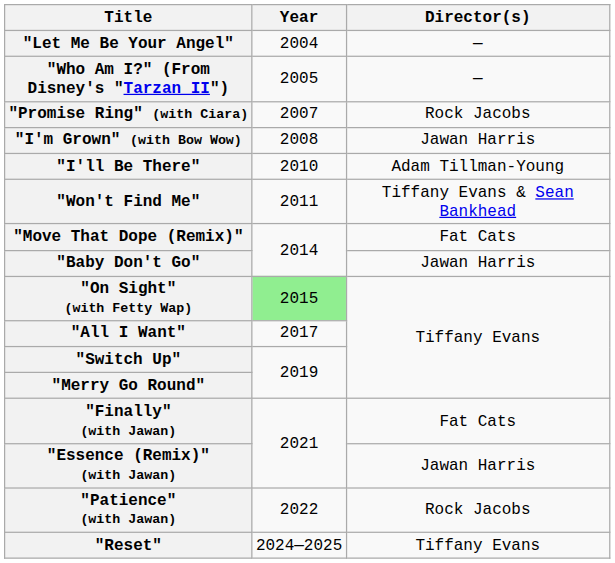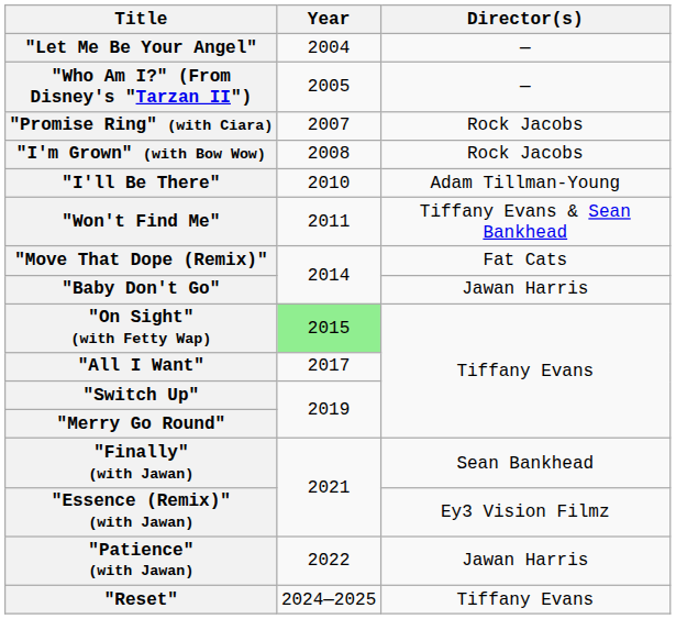"I'm Grown" (with Bow Wow) | Director(s): Jawan Harris -> Rock Jacobs
"Finally" (with Jawan) | Director(s): Fat Cats -> Sean Bankhead
"Essence (Remix)" (with Jawan) | Director(s): Jawan Harris -> Ey3 Vision Filmz
"Patience" (with Jawan) | Director(s): Rock Jacobs -> Jawan Harris
